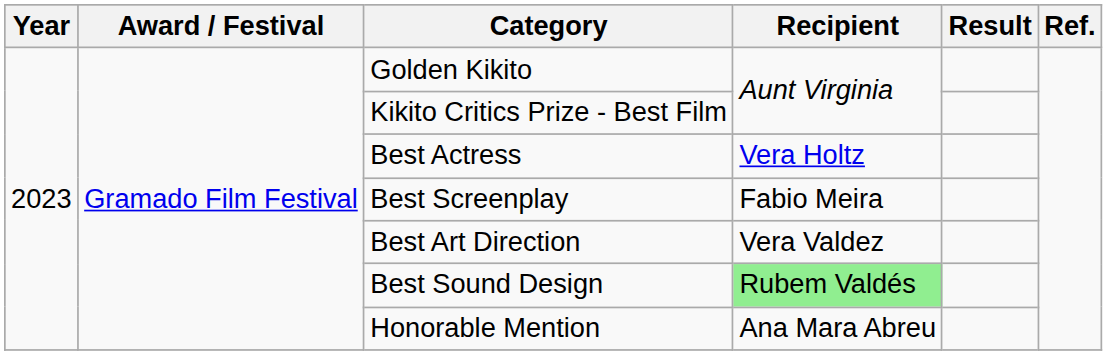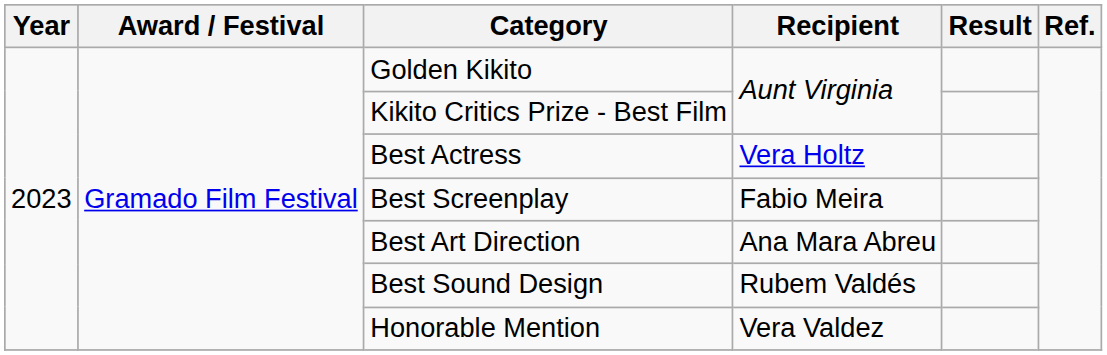Best Art Direction | Recipient: Vera Valdez -> Ana Mara Abreu
Best Sound Design | Recipient: lightgreen background -> no background
Honorable Mention | Recipient: Ana Mara Abreu -> Vera Valdez
